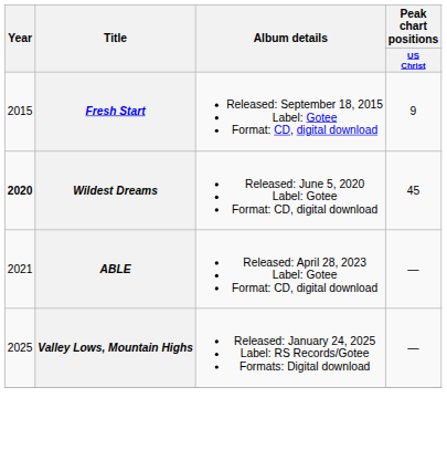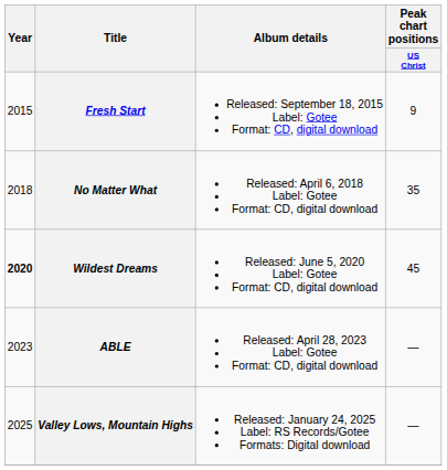+ row: 2018 | No Matter What | Released: April 6, 2018 Label: Gotee Format: CD, digital download | 35
ABLE | Year: 2021 -> 2023
